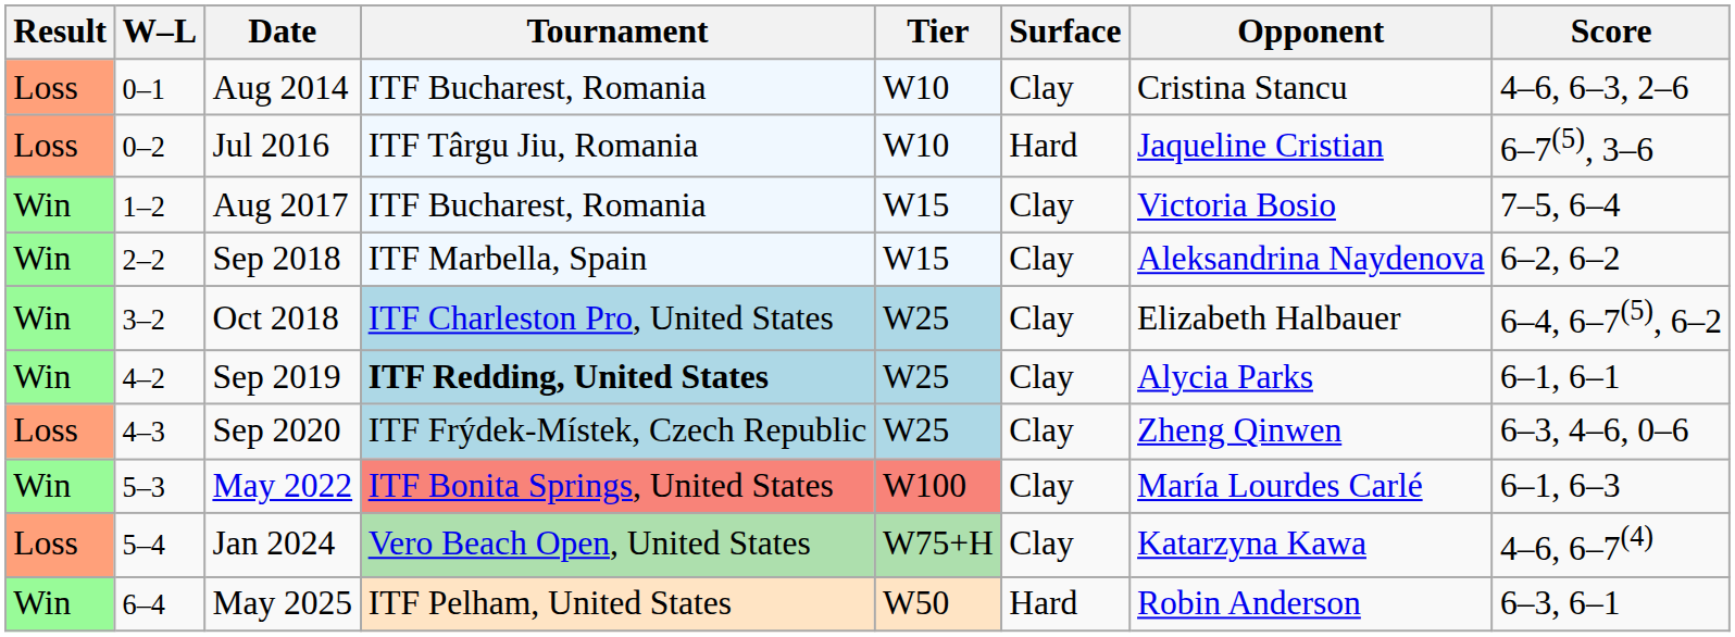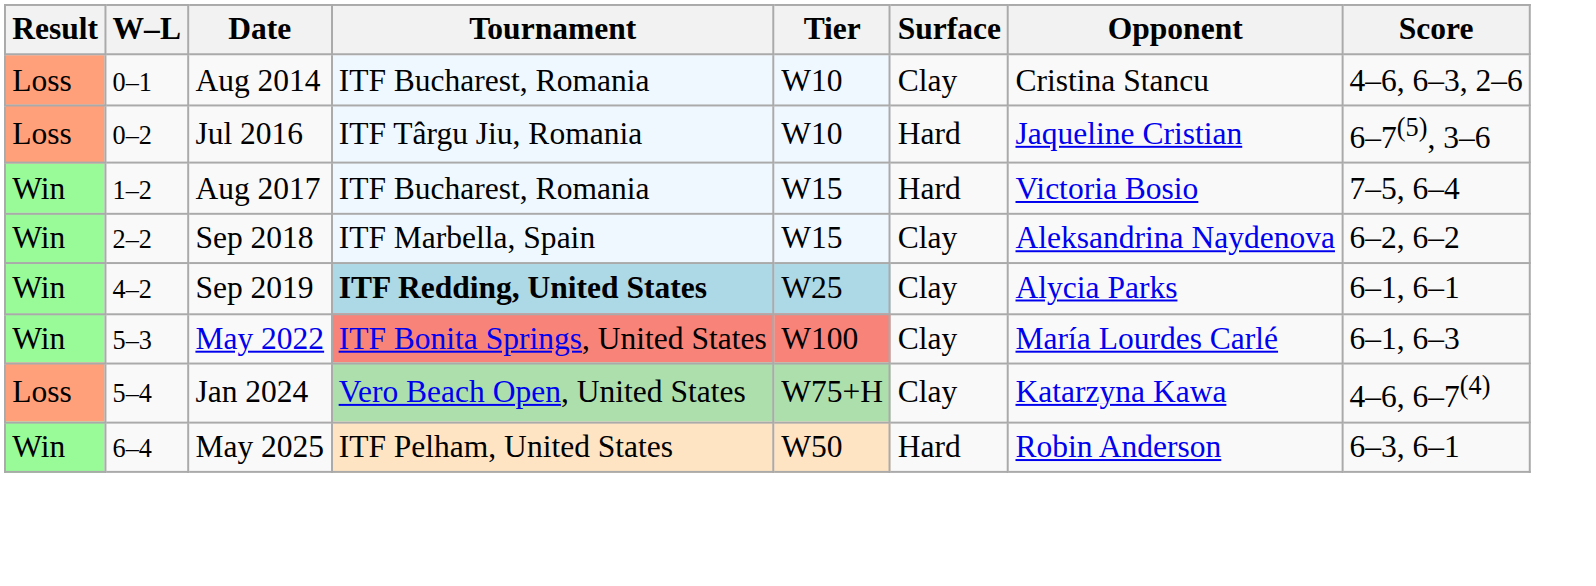Aug 2017 | Surface: Clay -> Hard
- row: Win | 3–2 | Oct 2018 | ITF Charleston Pro, United States | W25 | Clay | Elizabeth Halbauer | 6–4, 6–7(5), 6–2
- row: Loss | 4–3 | Sep 2020 | ITF Frýdek-Místek, Czech Republic | W25 | Clay | Zheng Qinwen | 6–3, 4–6, 0–6
